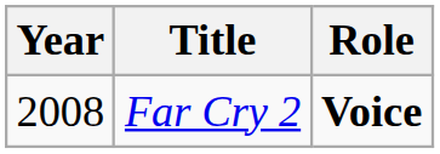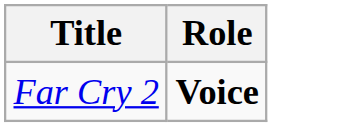- column: Year | 2008
